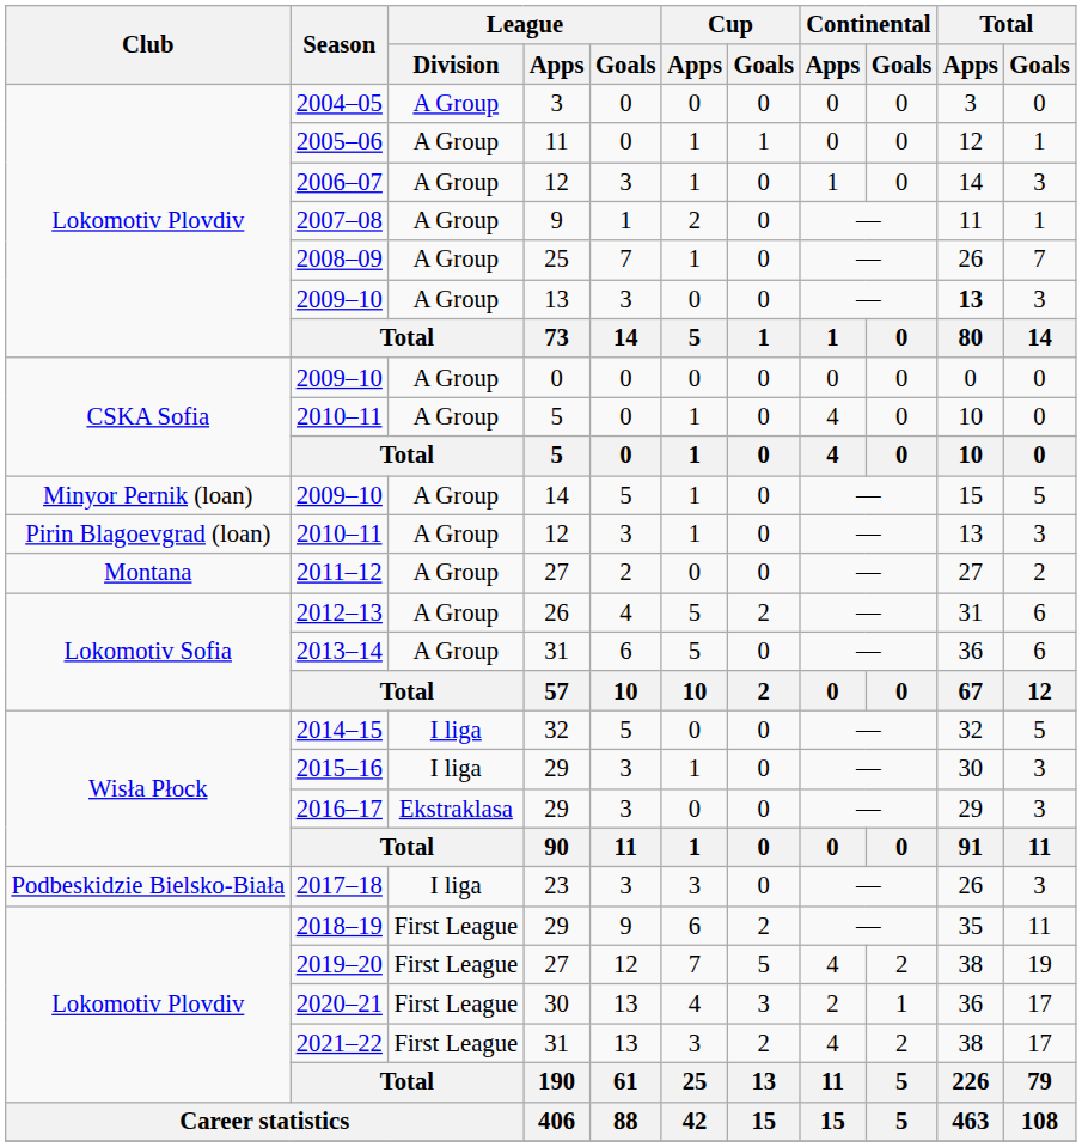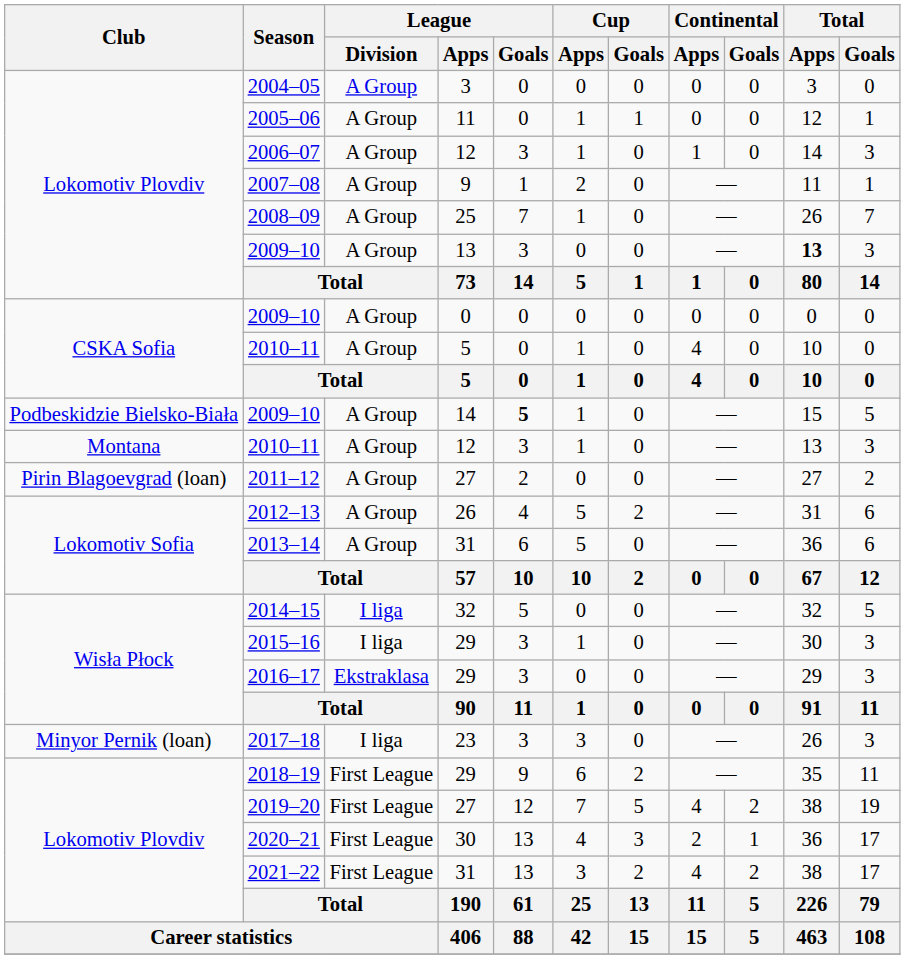2009–10 / 14 | Club: Minyor Pernik (loan) -> Podbeskidzie Bielsko-Biała
2009–10 / 14 | League / Goals: normal -> bold
2010–11 / 12 | Club: Pirin Blagoevgrad (loan) -> Montana
2011–12 | Club: Montana -> Pirin Blagoevgrad (loan)
2017–18 | Club: Podbeskidzie Bielsko-Biała -> Minyor Pernik (loan)
